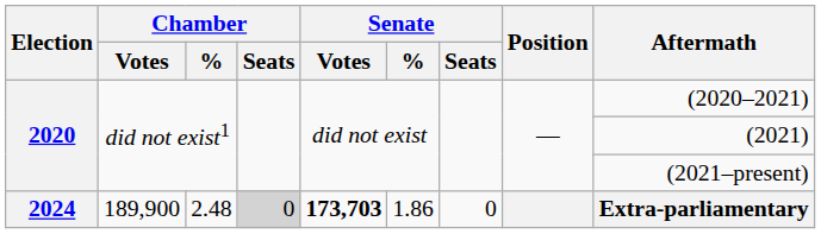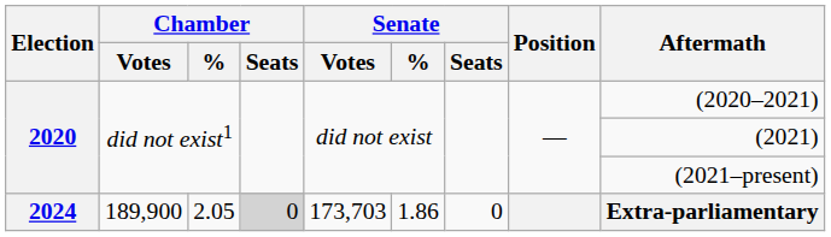2024 | Chamber / %: 2.48 -> 2.05
2024 | Senate / Votes: bold -> normal
